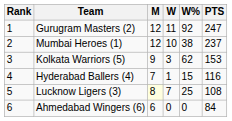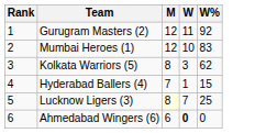- column: PTS | 247 | 237 | 153 | 116 | 108 | 84
Mumbai Heroes (1) | W%: 38 -> 83
Kolkata Warriors (5) | M: 9 -> 8
Ahmedabad Wingers (6) | W: normal -> bold
